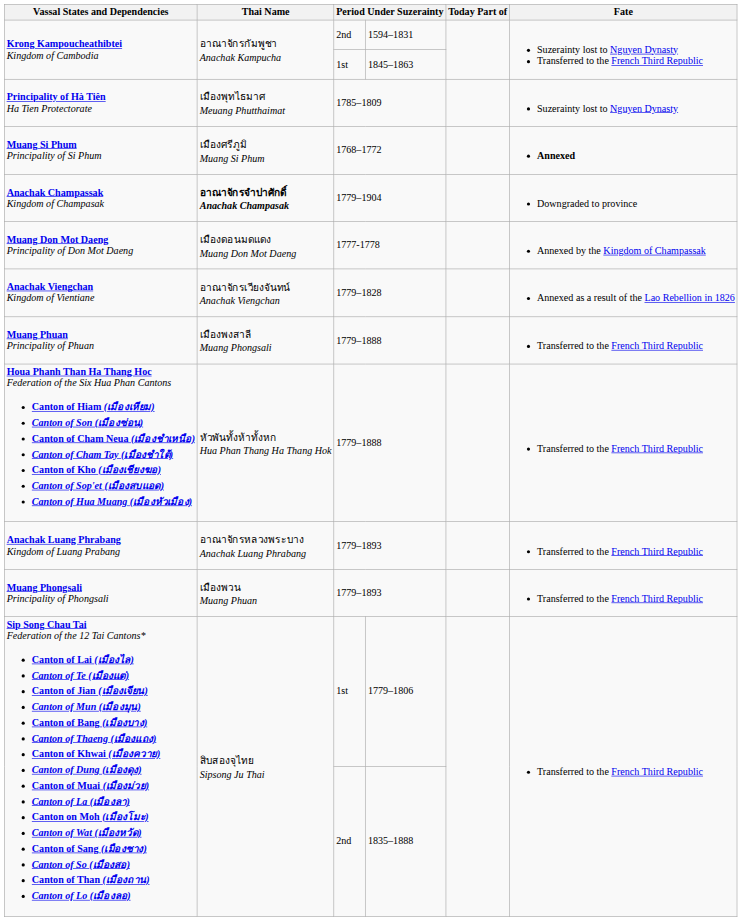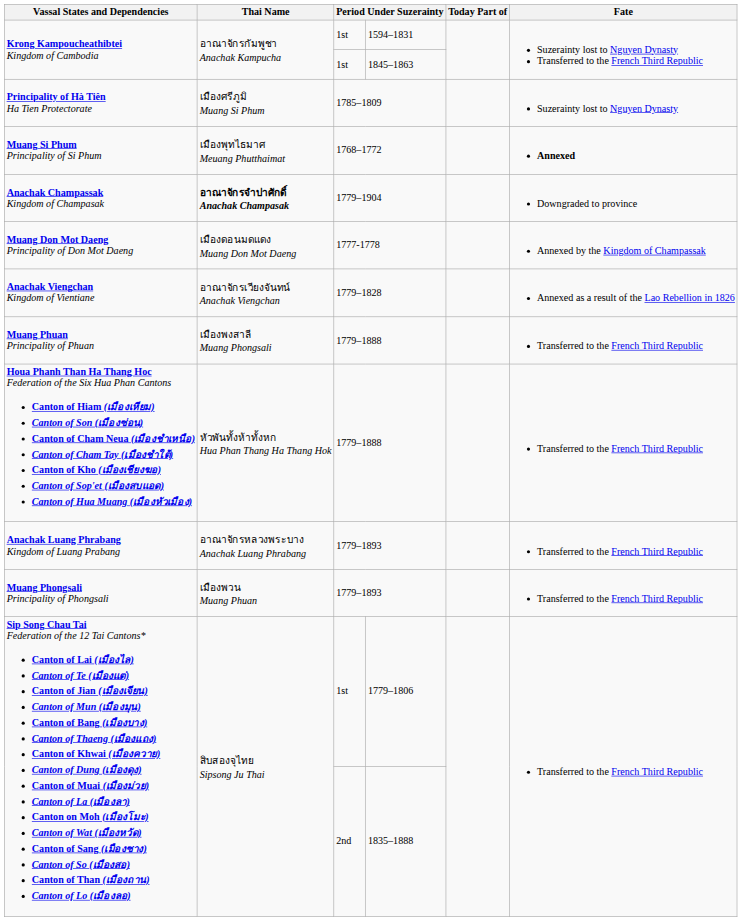Krong Kampoucheathibtei Kingdom of Cambodia / 1594–1831 | column 3: 2nd -> 1st
Principality of Hà Tiên Ha Tien Protectorate | Thai Name: เมืองพุทไธมาศ Meuang Phutthaimat -> เมืองศรีภูมิ Muang Si Phum
Muang Si Phum Principality of Si Phum | Thai Name: เมืองศรีภูมิ Muang Si Phum -> เมืองพุทไธมาศ Meuang Phutthaimat
